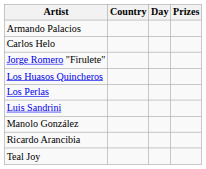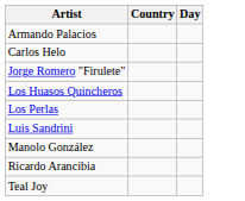- column: Prizes
